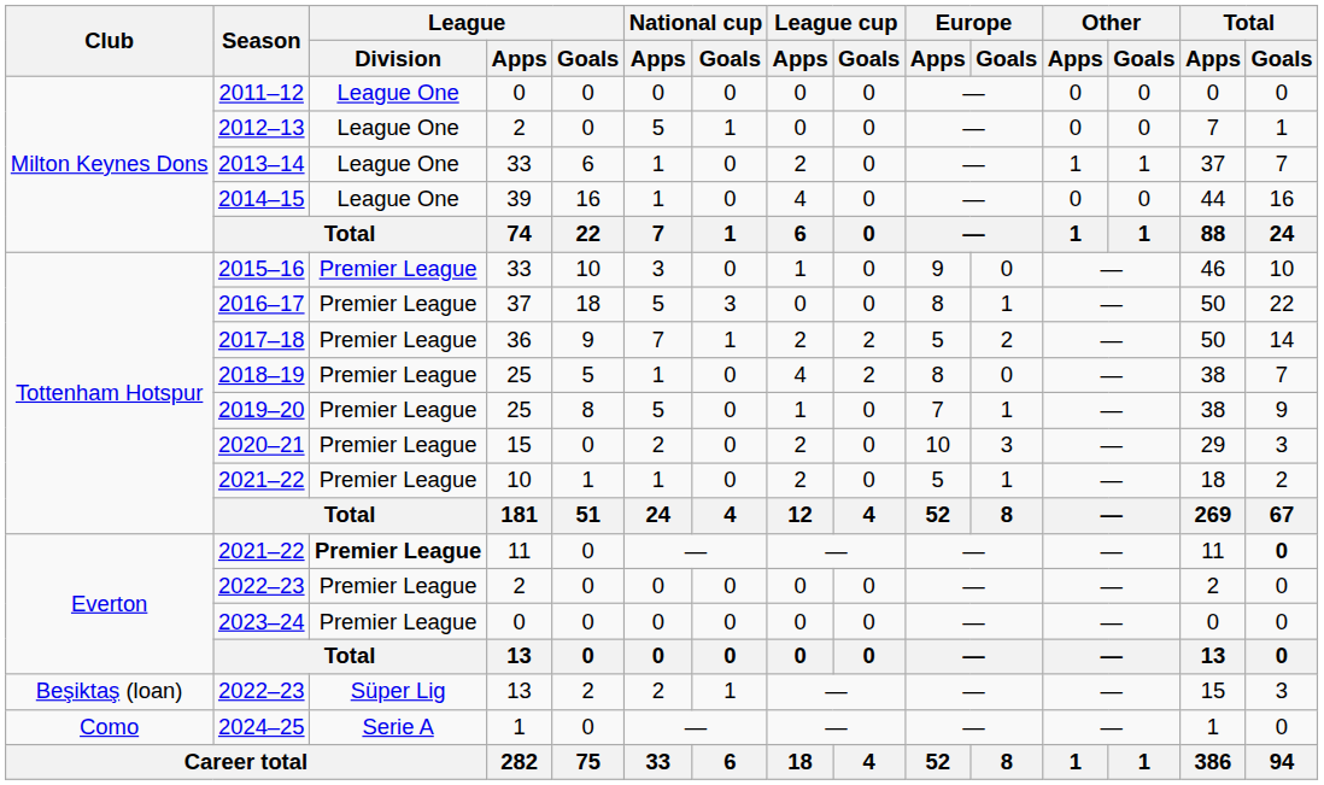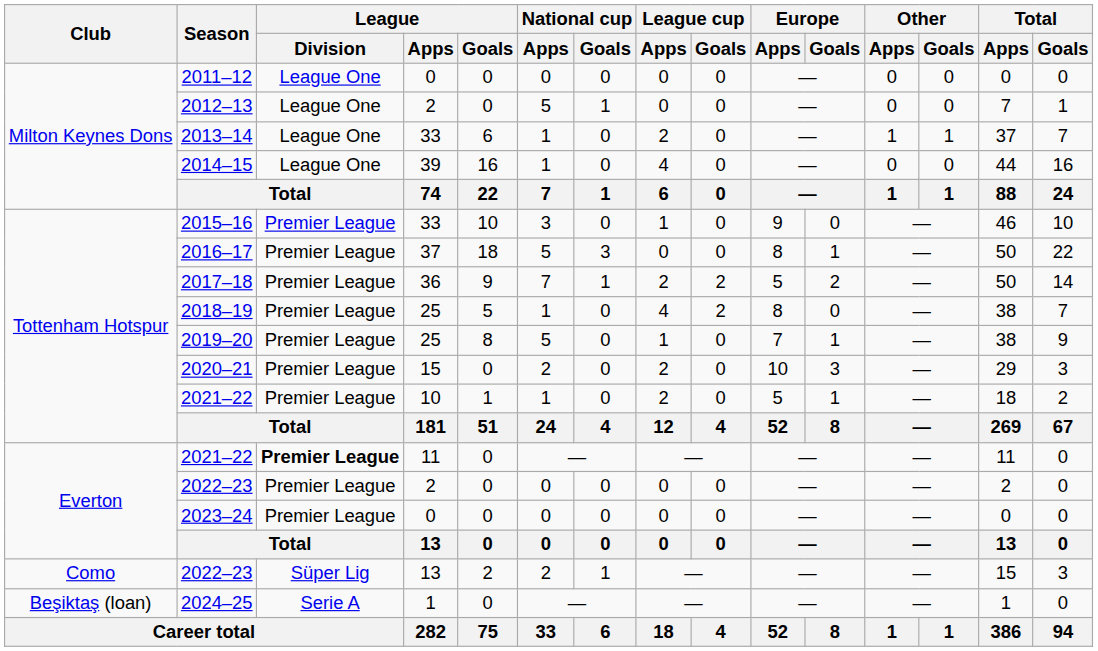2021–22 / 11 | Total / Goals: bold -> normal
2022–23 / 13 | Club: Beşiktaş (loan) -> Como
2024–25 | Club: Como -> Beşiktaş (loan)
